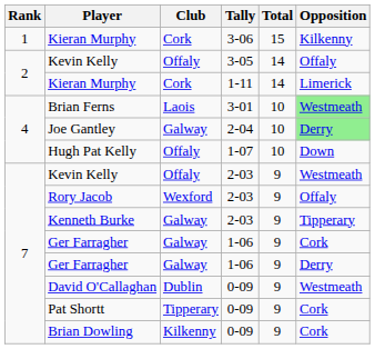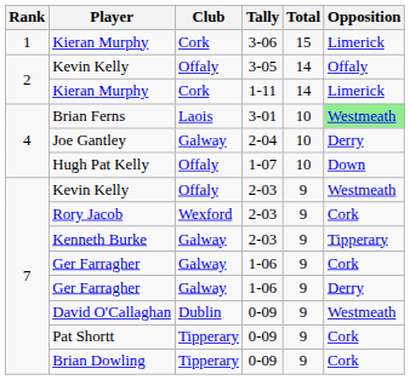Kieran Murphy / 3-06 | Opposition: Kilkenny -> Limerick
Joe Gantley | Opposition: lightgreen background -> no background
Rory Jacob | Opposition: Offaly -> Cork
Brian Dowling | Club: Kilkenny -> Tipperary
